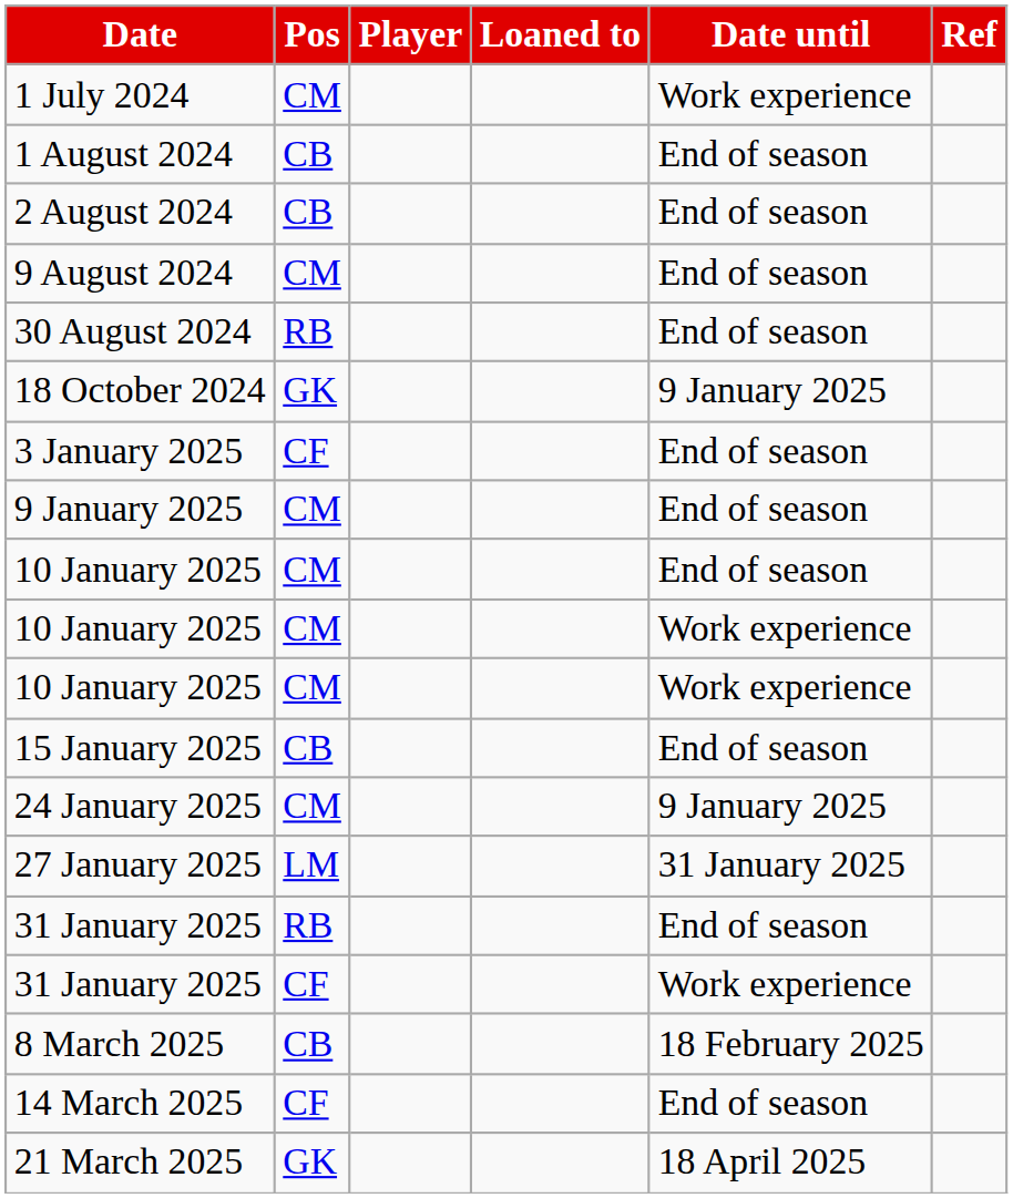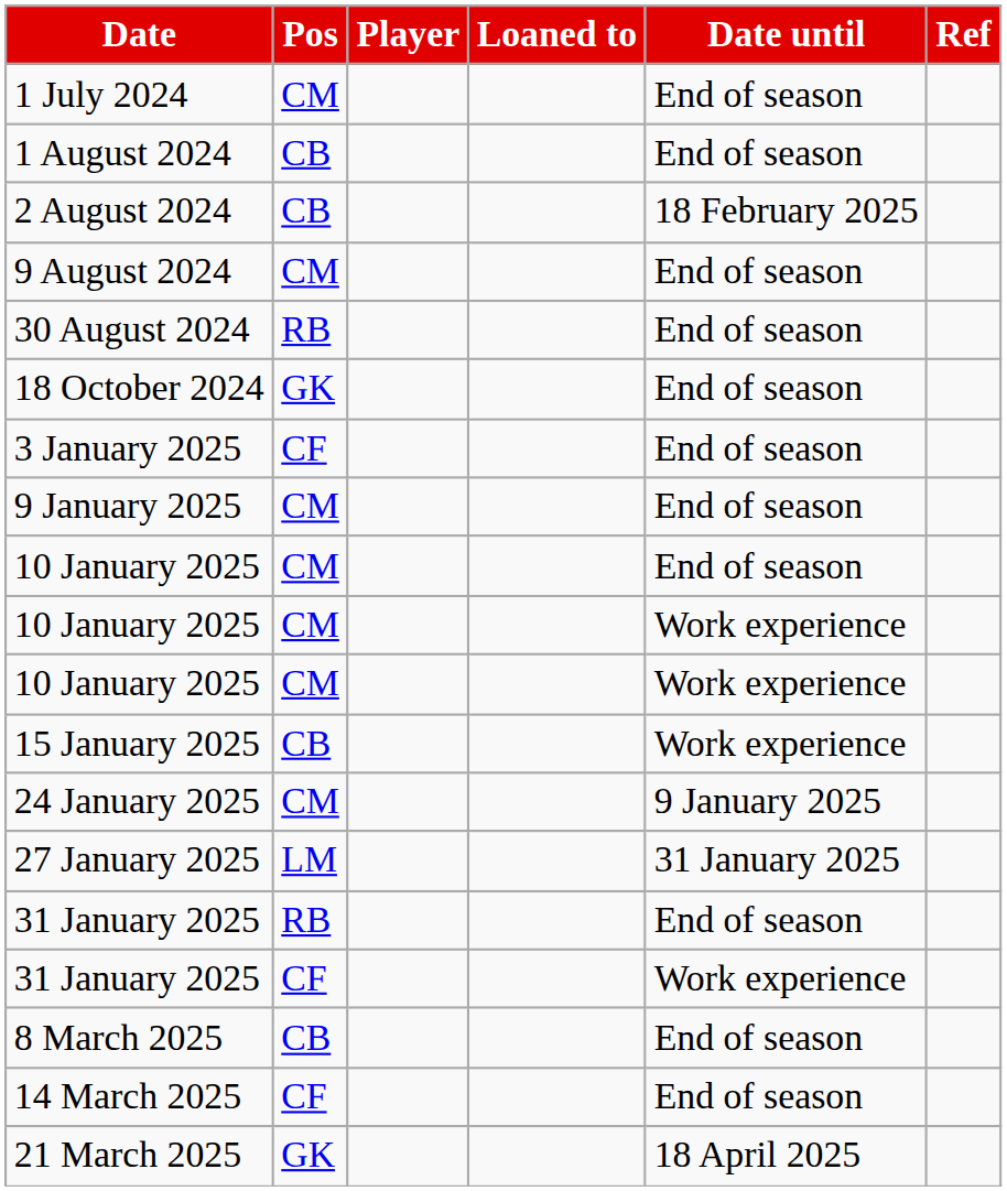1 July 2024 | Date until: Work experience -> End of season
2 August 2024 | Date until: End of season -> 18 February 2025
18 October 2024 | Date until: 9 January 2025 -> End of season
15 January 2025 | Date until: End of season -> Work experience
8 March 2025 | Date until: 18 February 2025 -> End of season
